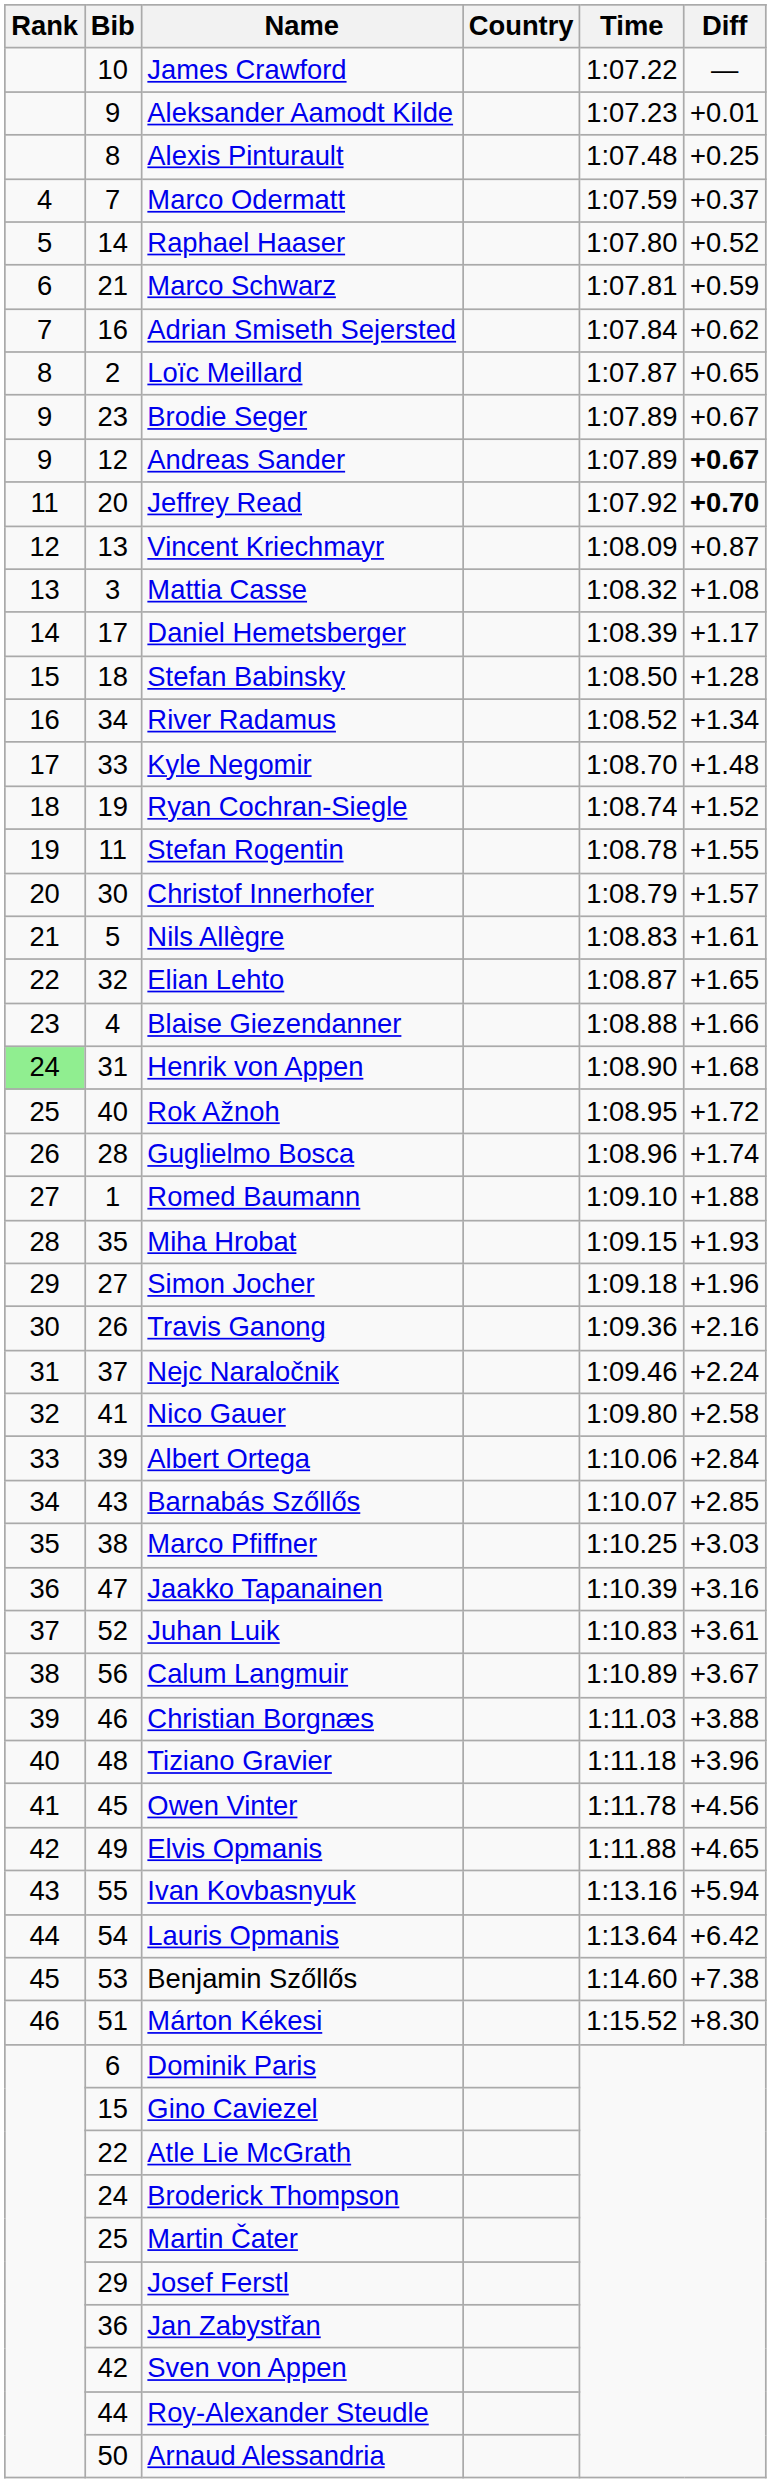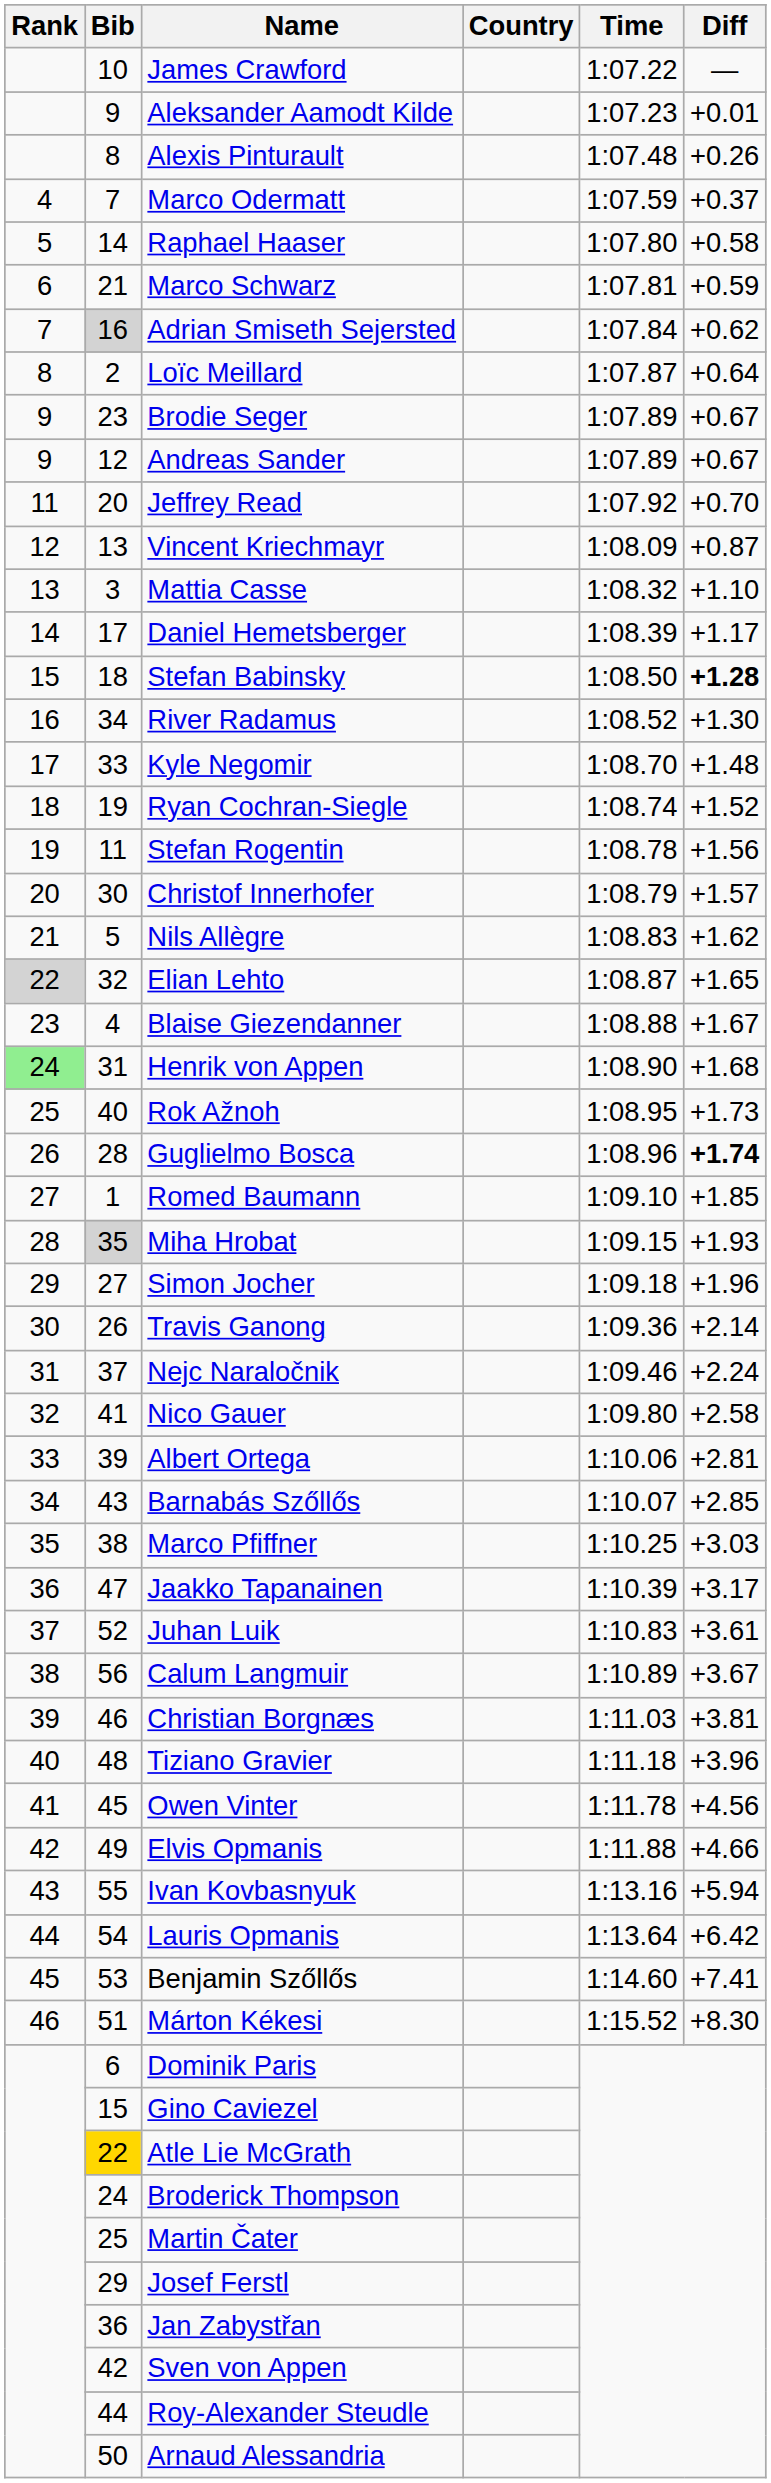Alexis Pinturault | Diff: +0.25 -> +0.26
Raphael Haaser | Diff: +0.52 -> +0.58
Adrian Smiseth Sejersted | Bib: no background -> lightgrey background
Loïc Meillard | Diff: +0.65 -> +0.64
Andreas Sander | Diff: bold -> normal
Jeffrey Read | Diff: bold -> normal
Mattia Casse | Diff: +1.08 -> +1.10
Stefan Babinsky | Diff: normal -> bold
River Radamus | Diff: +1.34 -> +1.30
Stefan Rogentin | Diff: +1.55 -> +1.56
Nils Allègre | Diff: +1.61 -> +1.62
Elian Lehto | Rank: no background -> lightgrey background
Blaise Giezendanner | Diff: +1.66 -> +1.67
Rok Ažnoh | Diff: +1.72 -> +1.73
Guglielmo Bosca | Diff: normal -> bold
Romed Baumann | Diff: +1.88 -> +1.85
Miha Hrobat | Bib: no background -> lightgrey background
Travis Ganong | Diff: +2.16 -> +2.14
Albert Ortega | Diff: +2.84 -> +2.81
Jaakko Tapanainen | Diff: +3.16 -> +3.17
Christian Borgnæs | Diff: +3.88 -> +3.81
Elvis Opmanis | Diff: +4.65 -> +4.66
Benjamin Szőllős | Diff: +7.38 -> +7.41
Atle Lie McGrath | Bib: no background -> gold background
